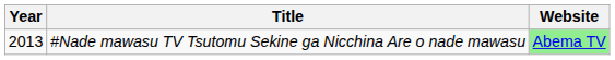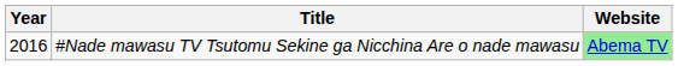#Nade mawasu TV Tsutomu Sekine ga Nicchina Are o nade mawasu | Year: 2013 -> 2016
